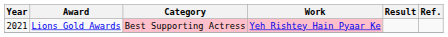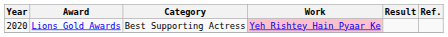Lions Gold Awards | Year: 2021 -> 2020
Lions Gold Awards | Category: pink background -> no background
